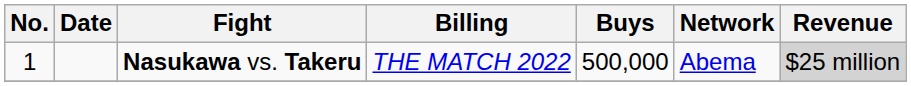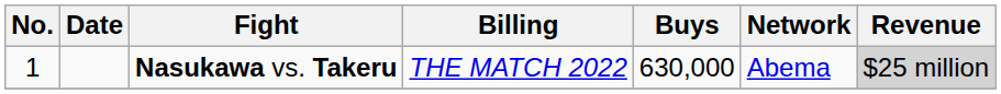Nasukawa vs. Takeru | Buys: 500,000 -> 630,000
